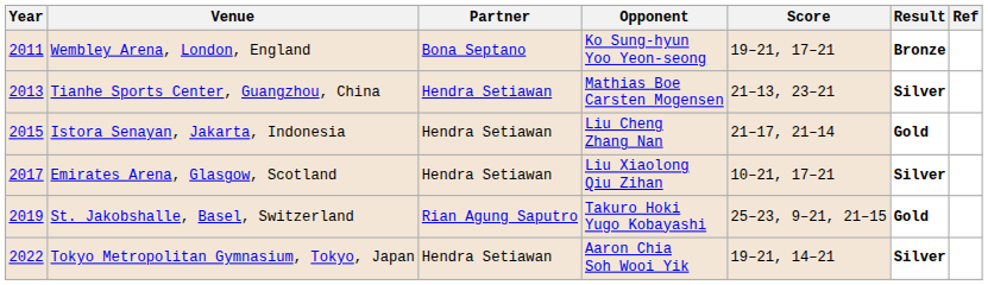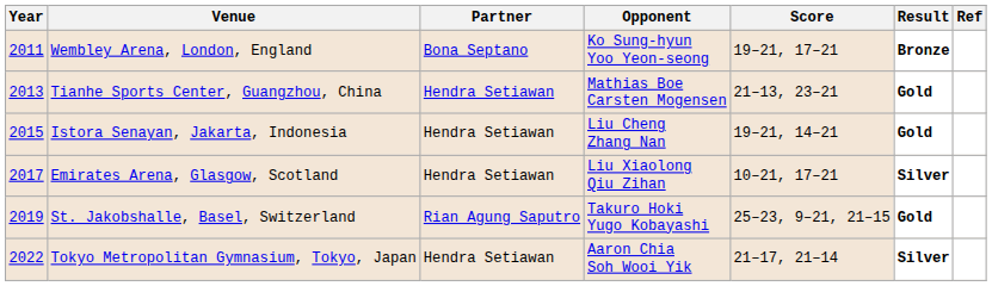Tianhe Sports Center, Guangzhou, China | Result: Silver -> Gold
Istora Senayan, Jakarta, Indonesia | Score: 21–17, 21–14 -> 19–21, 14–21
Tokyo Metropolitan Gymnasium, Tokyo, Japan | Score: 19–21, 14–21 -> 21–17, 21–14
